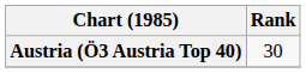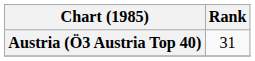Austria (Ö3 Austria Top 40) | Rank: 30 -> 31
